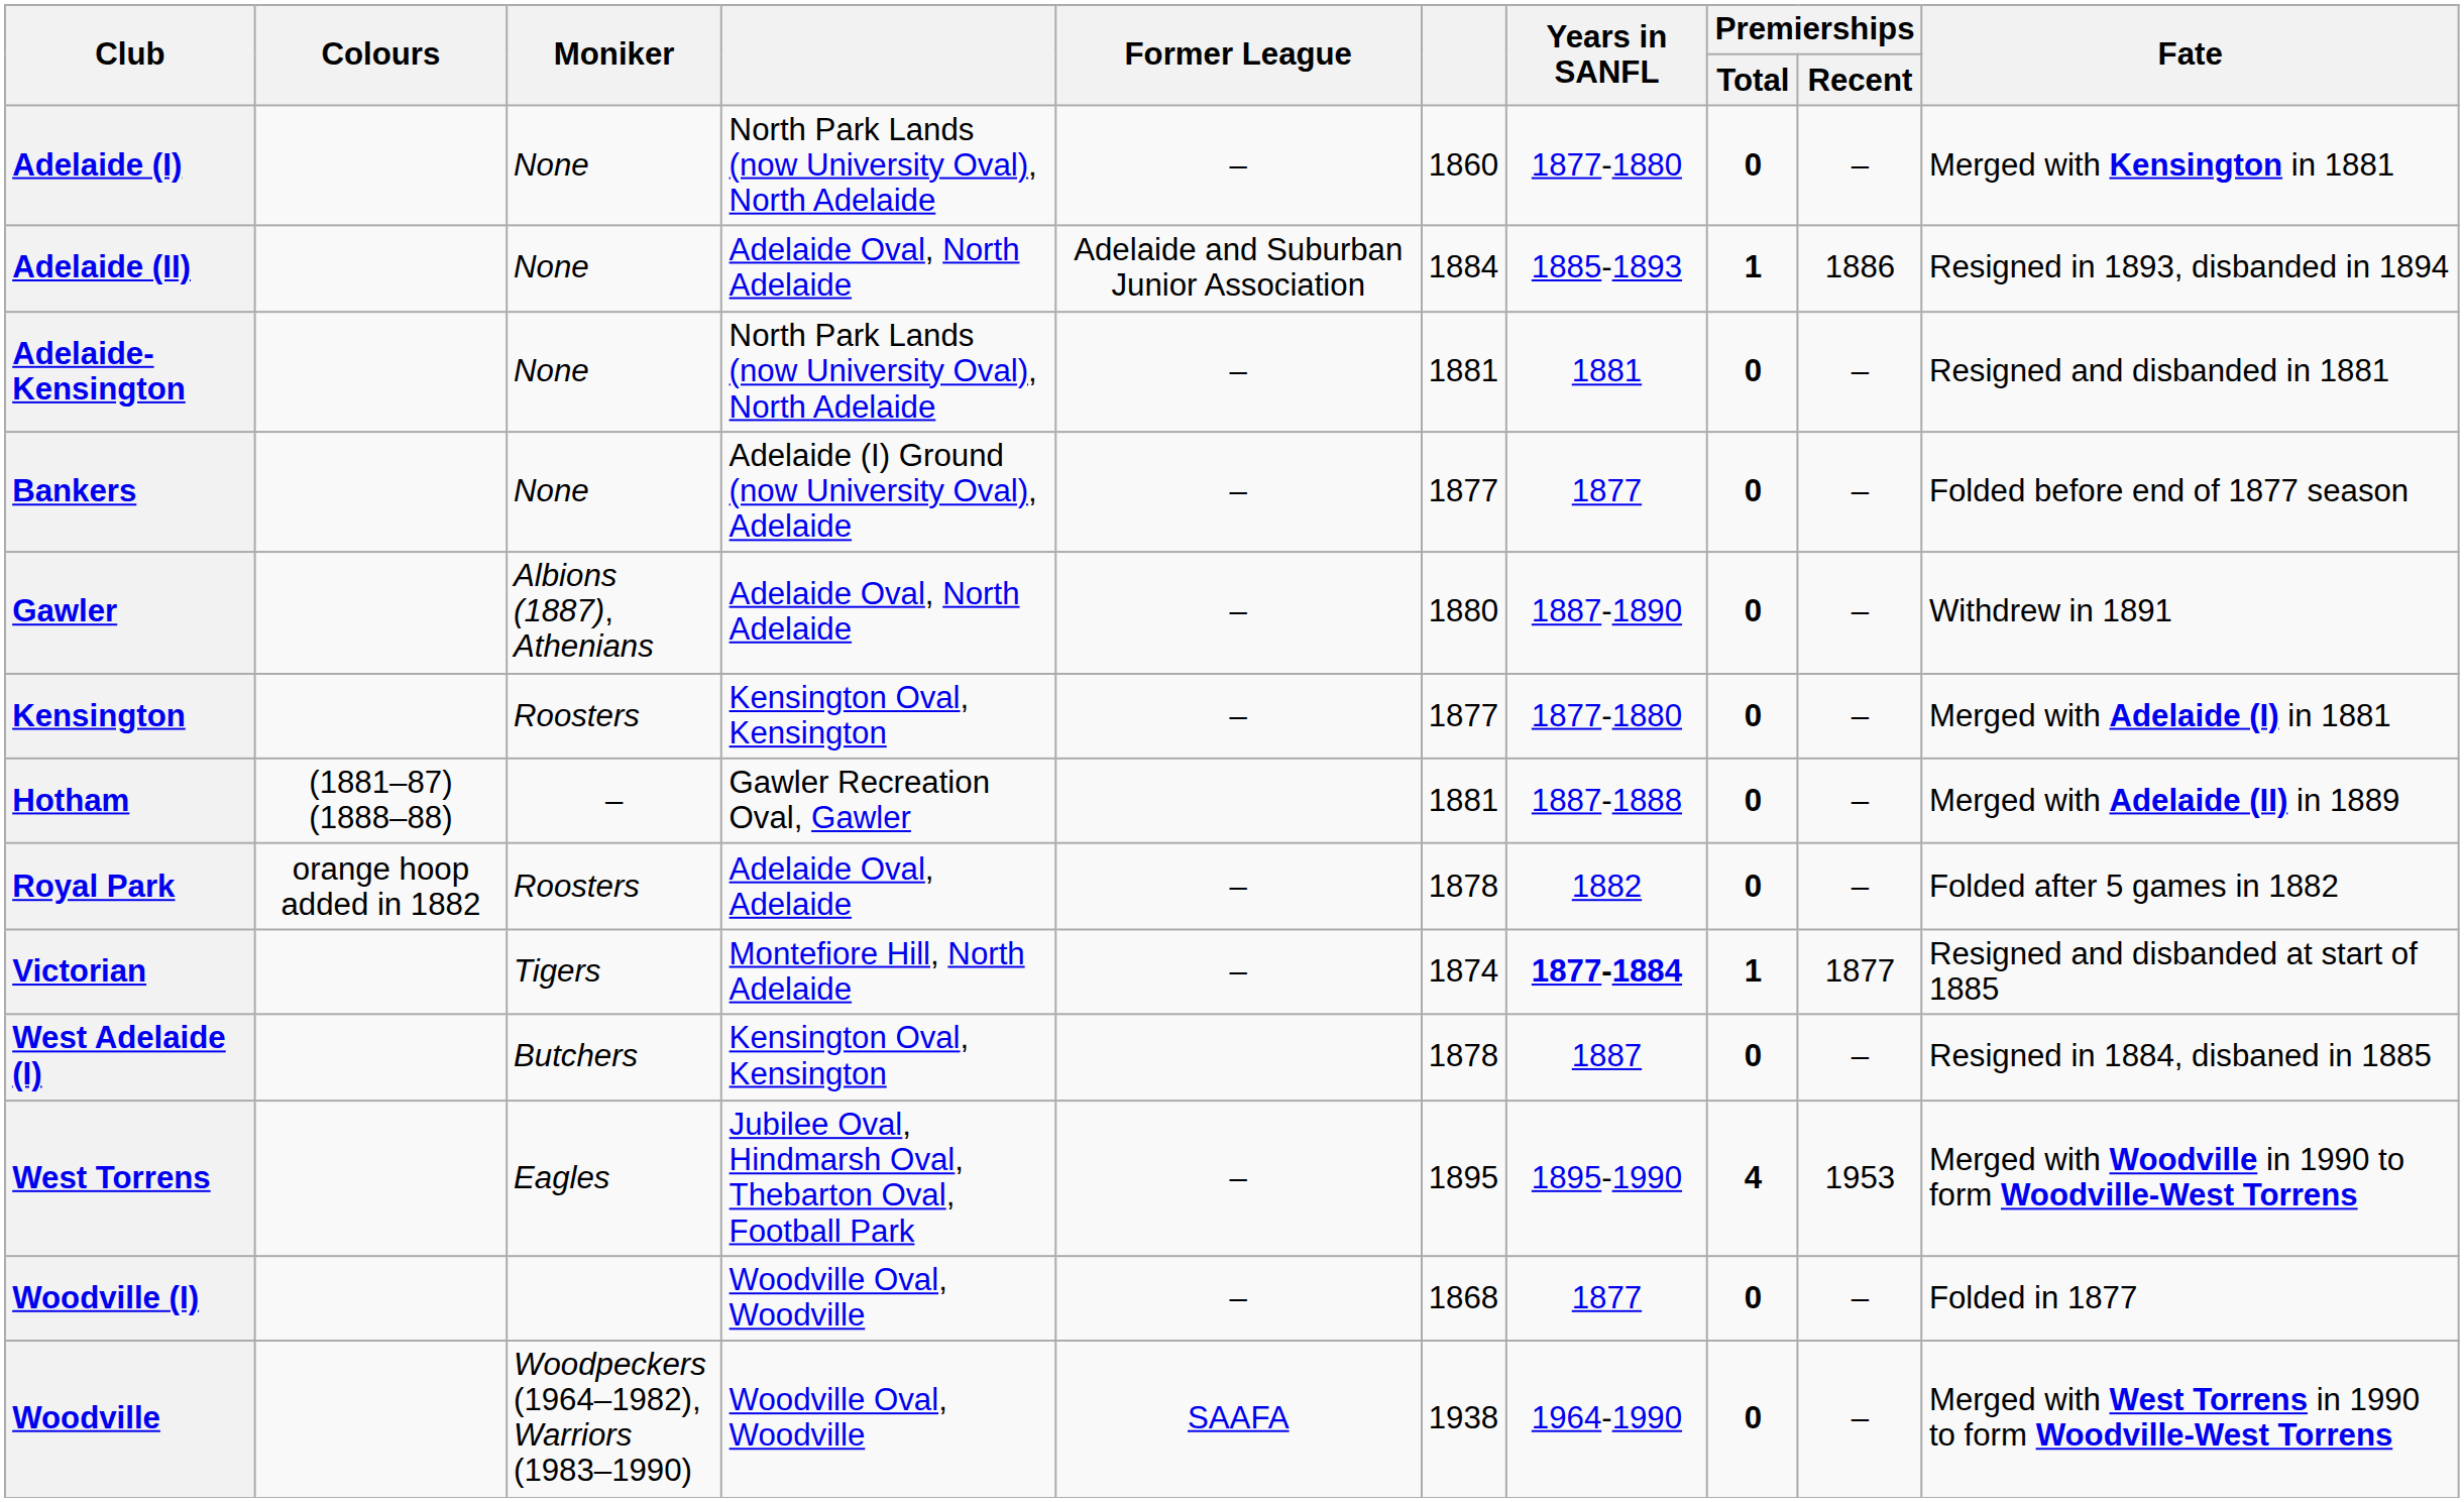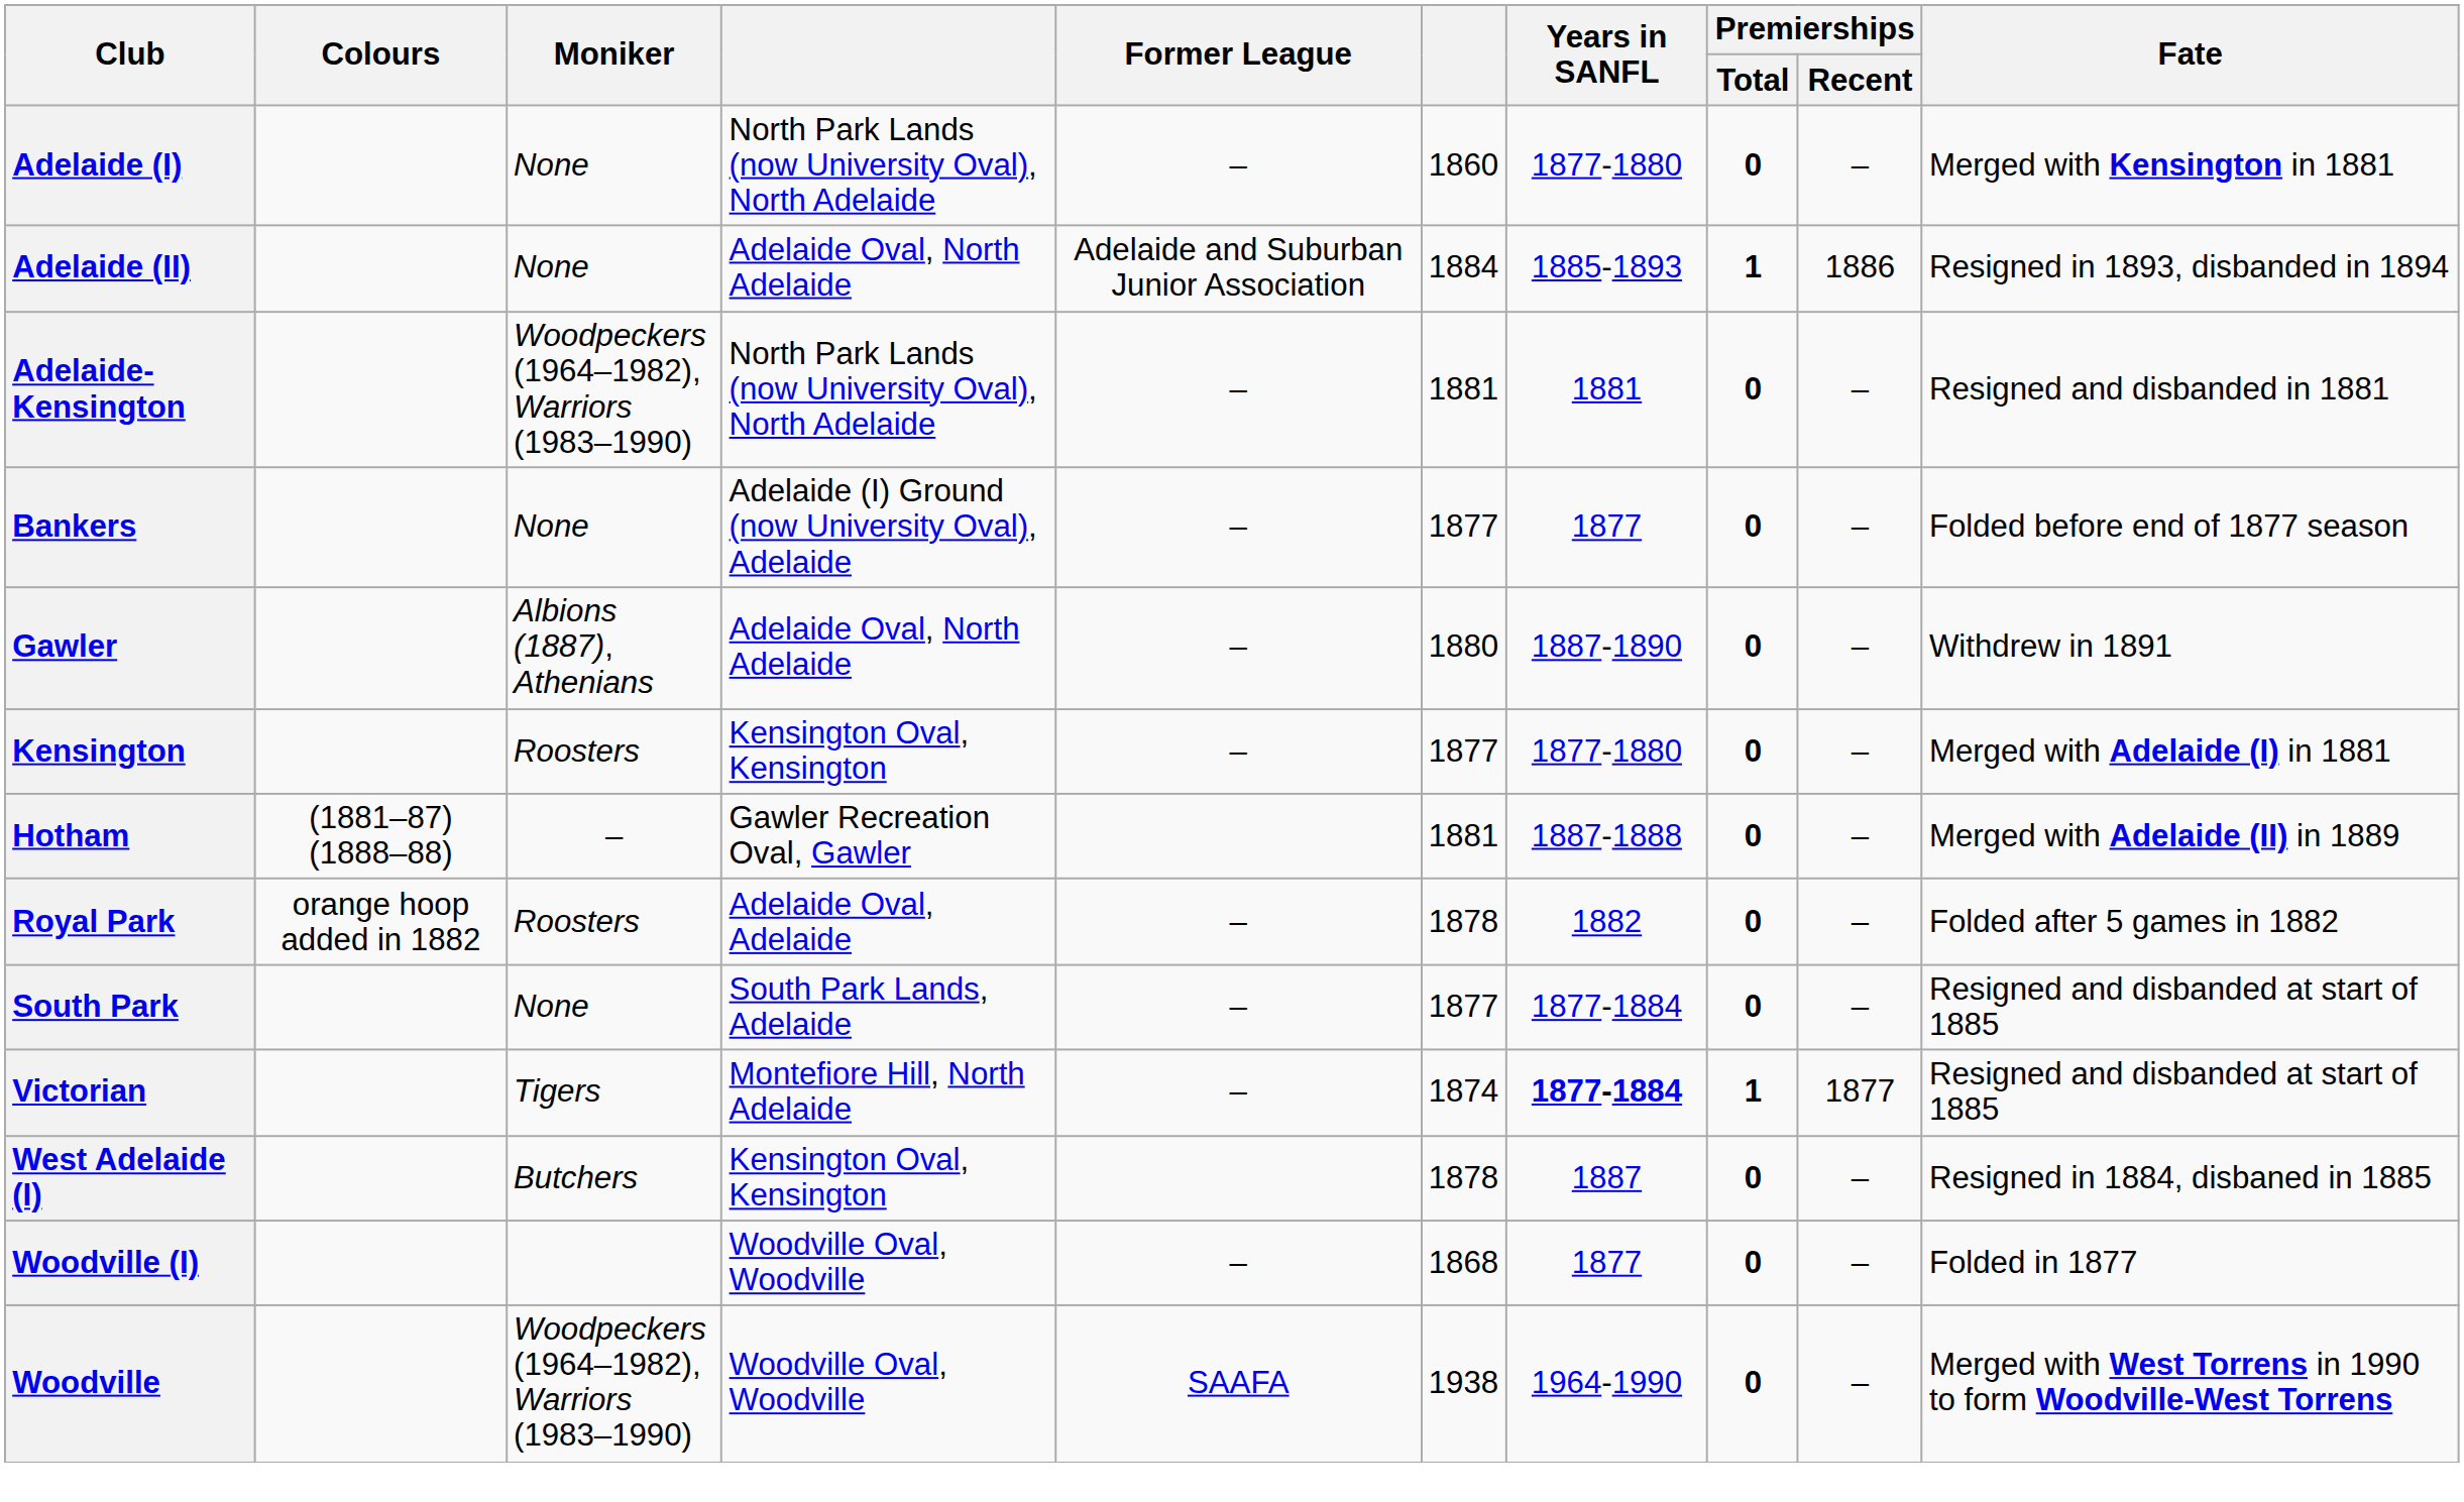Adelaide-Kensington | Moniker: None -> Woodpeckers (1964–1982), Warriors (1983–1990)
+ row: South Park | None | South Park Lands, Adelaide | – | 1877 | 1877-1884 | 0 | – | Resigned and disbanded at start of 1885
- row: West Torrens | Eagles | Jubilee Oval, Hindmarsh Oval, Thebarton Oval, Football Park | – | 1895 | 1895-1990 | 4 | 1953 | Merged with Woodville in 1990 to form Woodville-West Torrens
